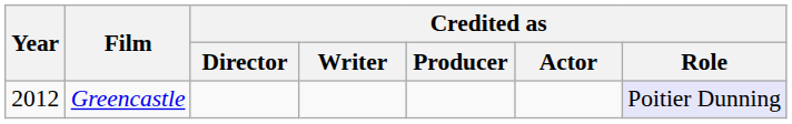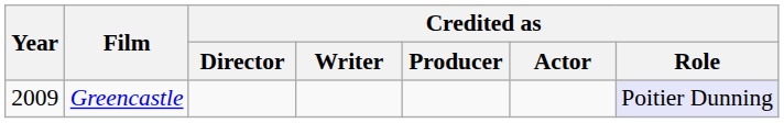Greencastle | Year: 2012 -> 2009
